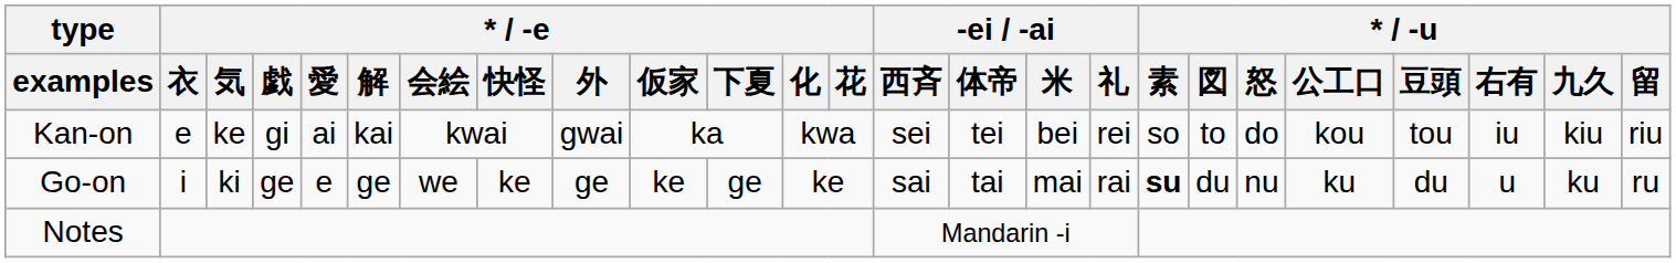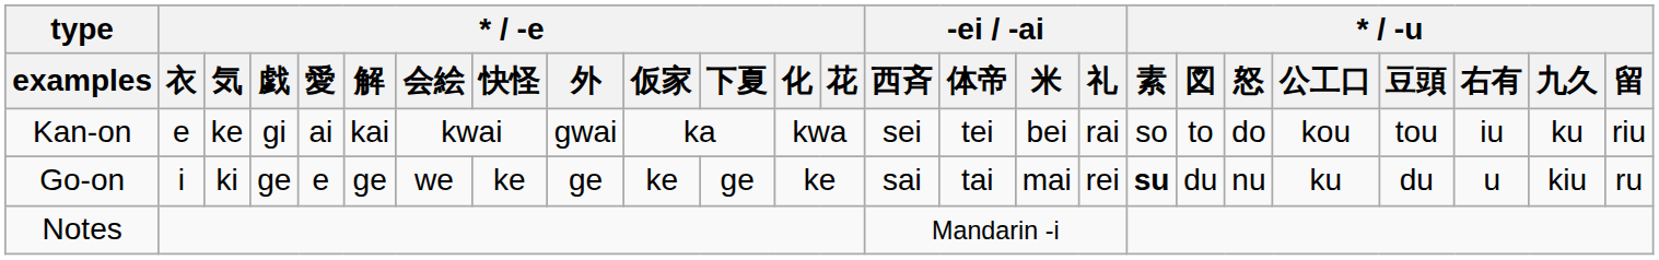Kan-on | -ei / -ai / 礼: rei -> rai
Kan-on | * / -u / 九久: kiu -> ku
Go-on | -ei / -ai / 礼: rai -> rei
Go-on | * / -u / 九久: ku -> kiu
